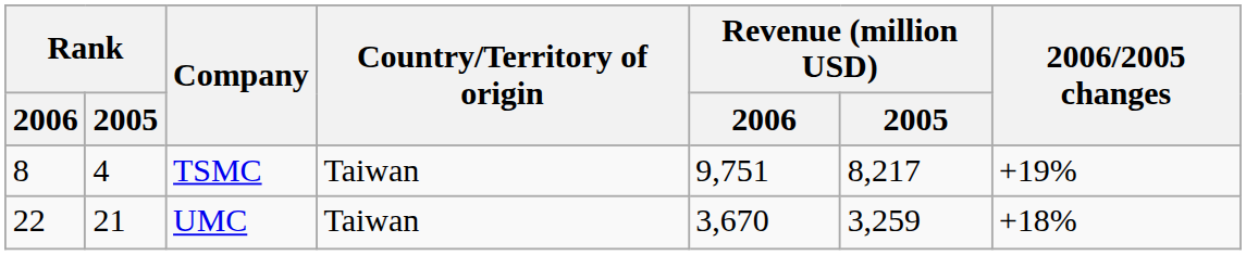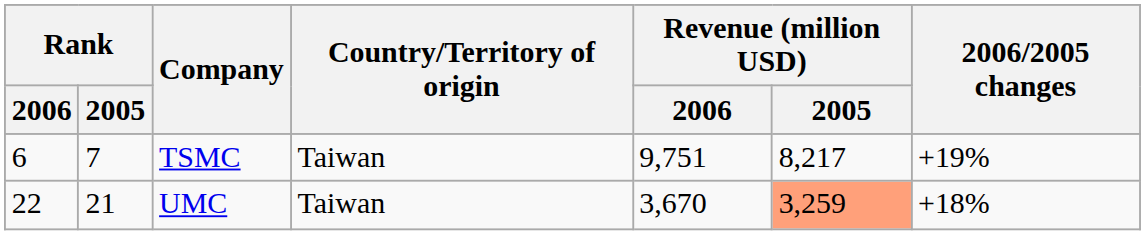TSMC | Rank / 2006: 8 -> 6
TSMC | Rank / 2005: 4 -> 7
UMC | Revenue (million USD) / 2005: no background -> lightsalmon background
